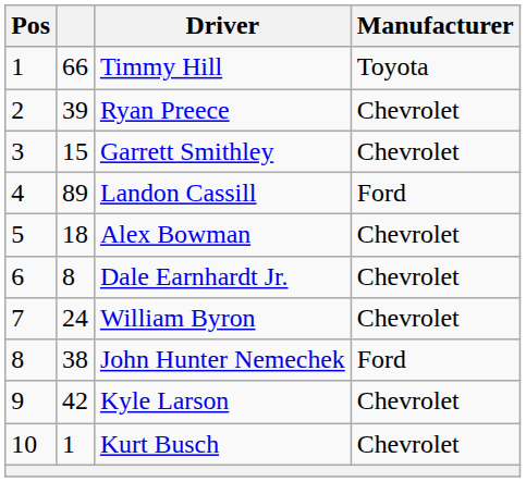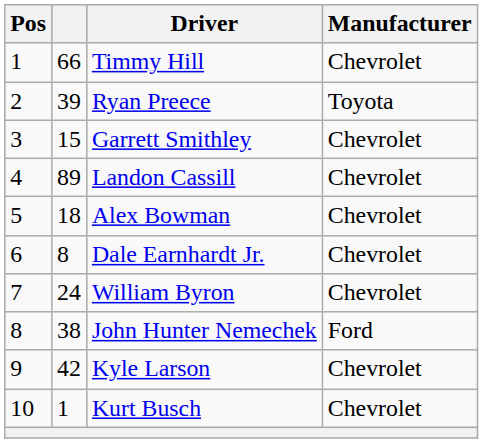Timmy Hill | Manufacturer: Toyota -> Chevrolet
Ryan Preece | Manufacturer: Chevrolet -> Toyota
Landon Cassill | Manufacturer: Ford -> Chevrolet
